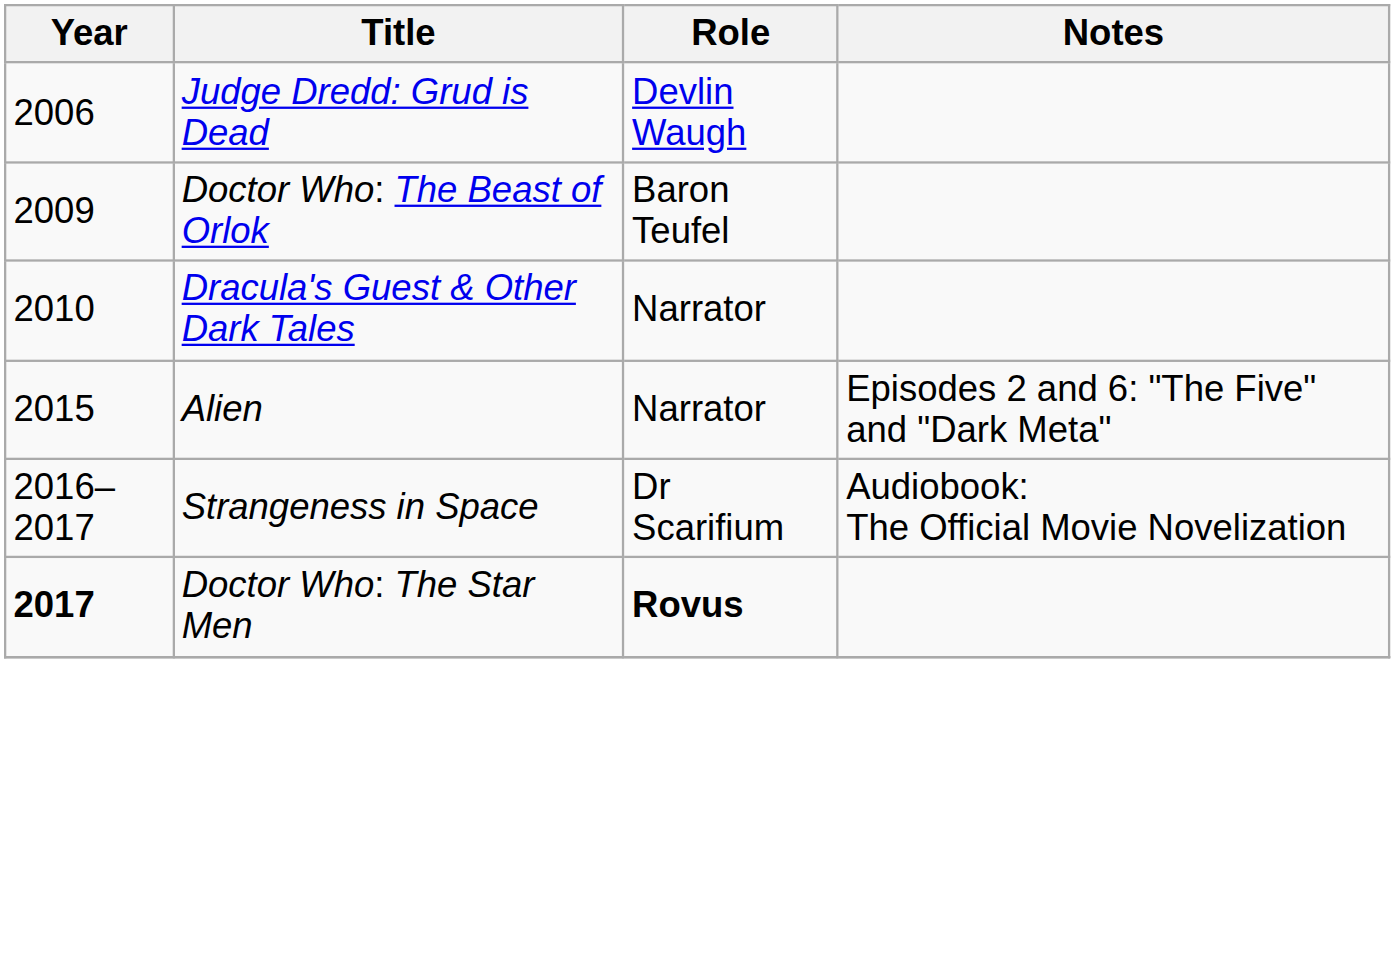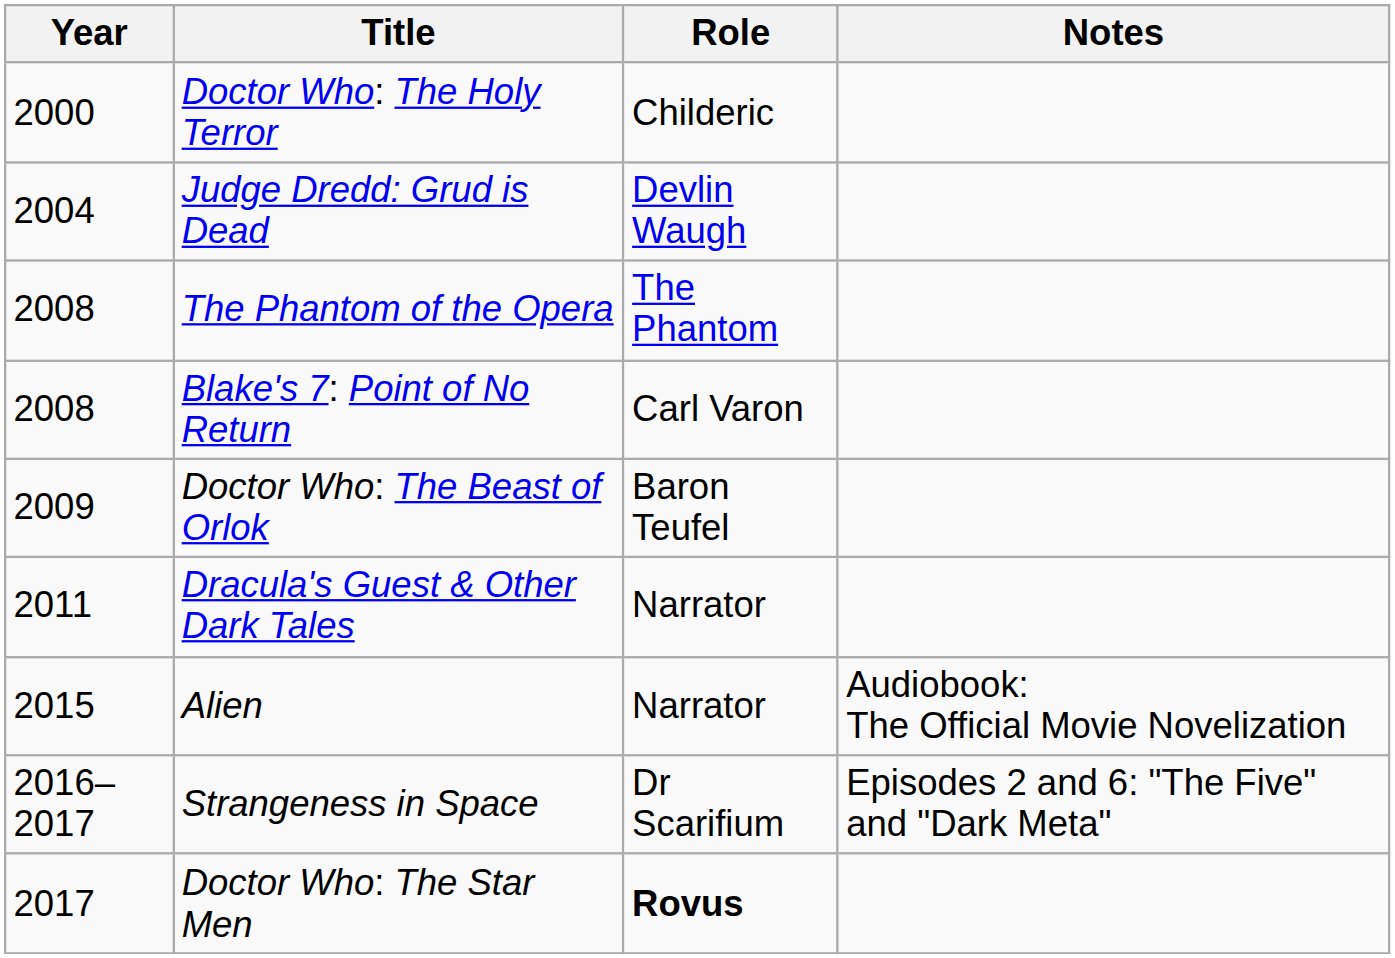+ row: 2000 | Doctor Who: The Holy Terror | Childeric
Judge Dredd: Grud is Dead | Year: 2006 -> 2004
+ row: 2008 | The Phantom of the Opera | The Phantom
+ row: 2008 | Blake's 7: Point of No Return | Carl Varon
Dracula's Guest & Other Dark Tales | Year: 2010 -> 2011
Alien | Notes: Episodes 2 and 6: "The Five" and "Dark Meta" -> Audiobook: The Official Movie Novelization
Strangeness in Space | Notes: Audiobook: The Official Movie Novelization -> Episodes 2 and 6: "The Five" and "Dark Meta"
Doctor Who: The Star Men | Year: bold -> normal
